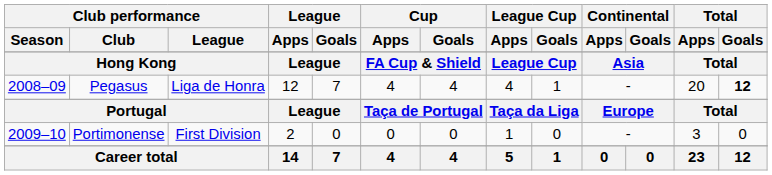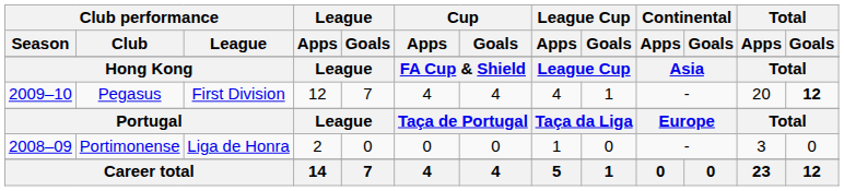Pegasus | Club performance / Season: 2008–09 -> 2009–10
Pegasus | Club performance / League: Liga de Honra -> First Division
Portimonense | Club performance / Season: 2009–10 -> 2008–09
Portimonense | Club performance / League: First Division -> Liga de Honra
